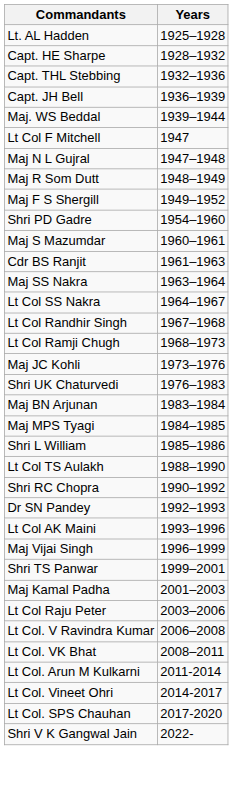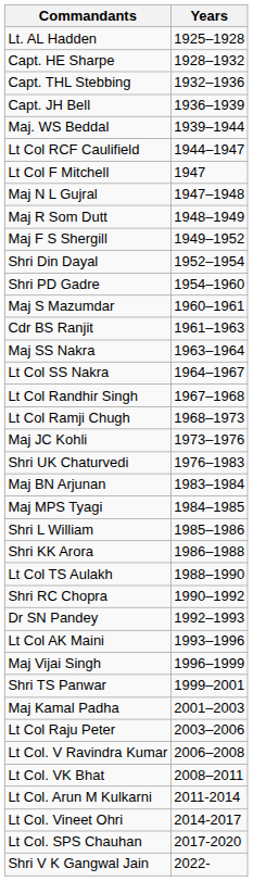+ row: Lt Col RCF Caulifield | 1944–1947
+ row: Shri Din Dayal | 1952–1954
+ row: Shri KK Arora | 1986–1988
